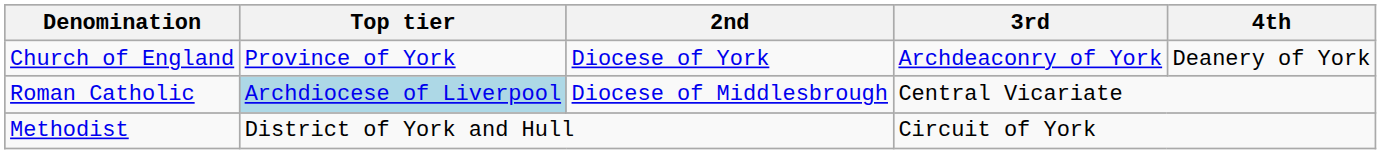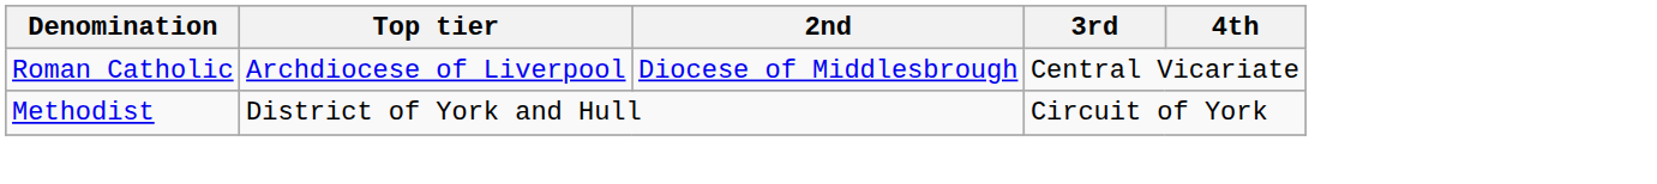- row: Church of England | Province of York | Diocese of York | Archdeaconry of York | Deanery of York
Roman Catholic | Top tier: lightblue background -> no background
